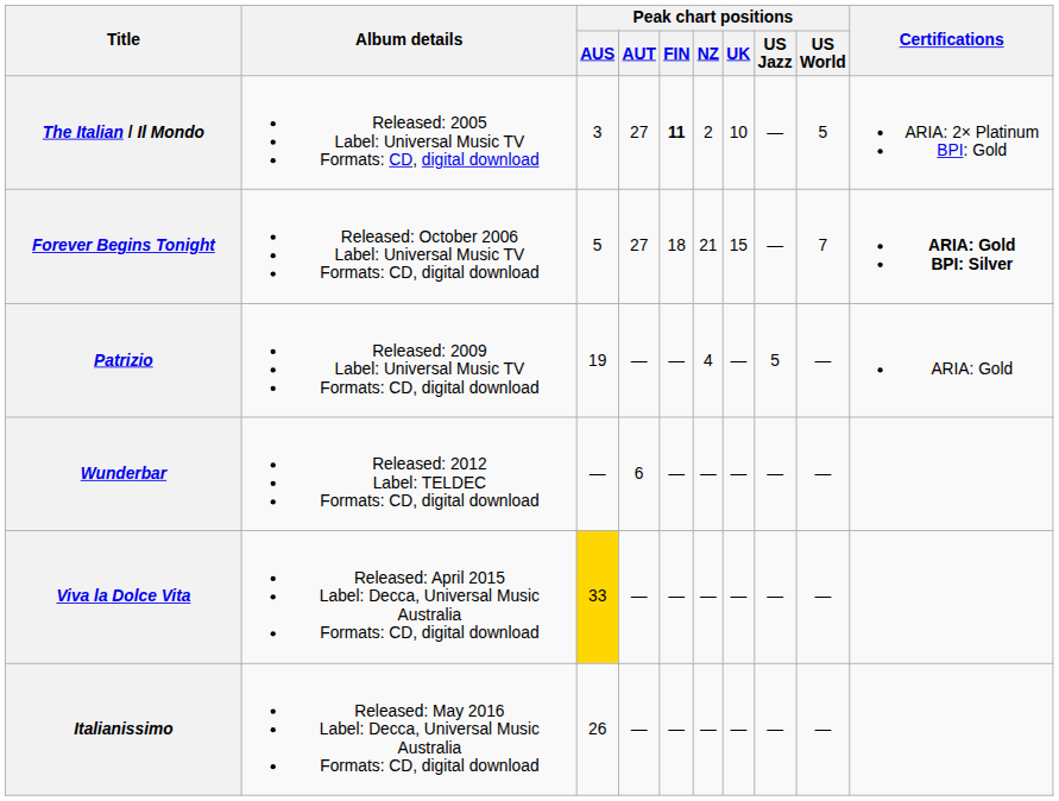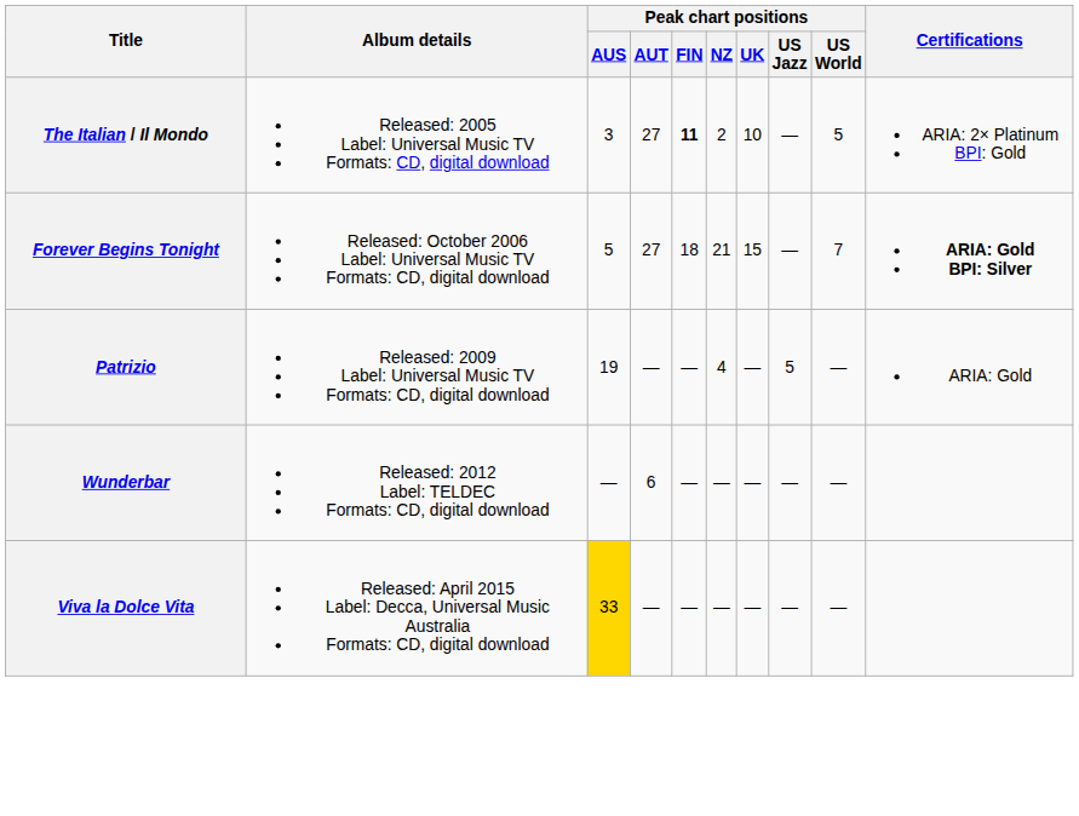- row: Italianissimo | Released: May 2016 Label: Decca, Universal Music Australia Formats: CD, digital download | 26 | — | — | — | — | — | —
